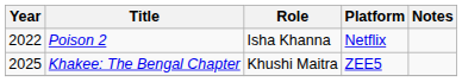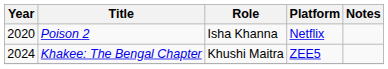Poison 2 | Year: 2022 -> 2020
Khakee: The Bengal Chapter | Year: 2025 -> 2024
